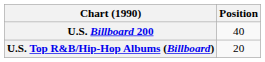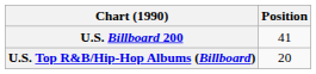U.S. Billboard 200 | Position: 40 -> 41
